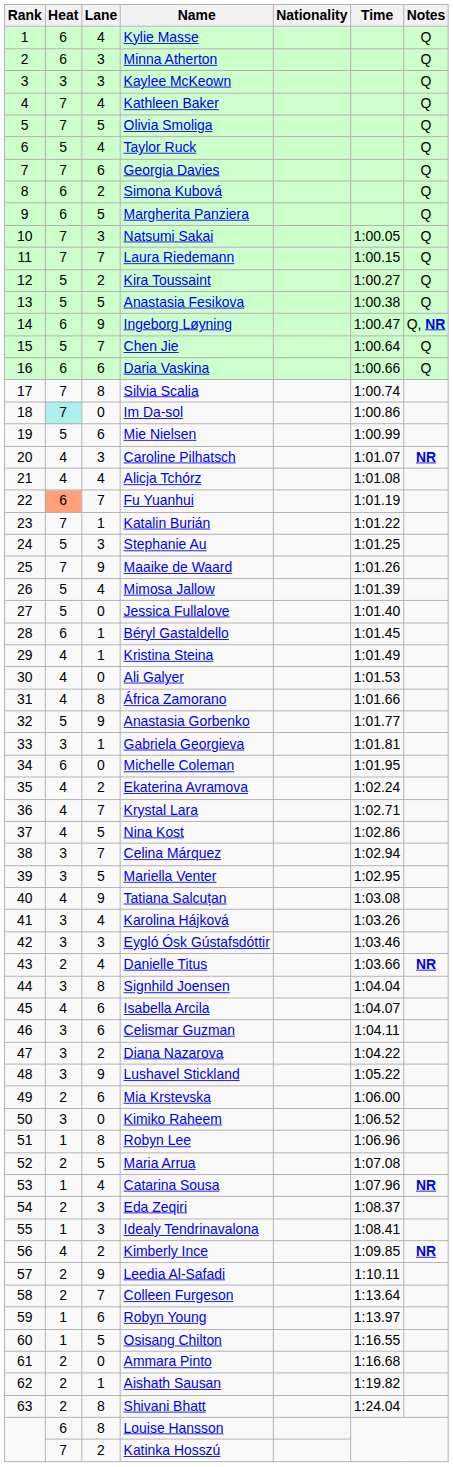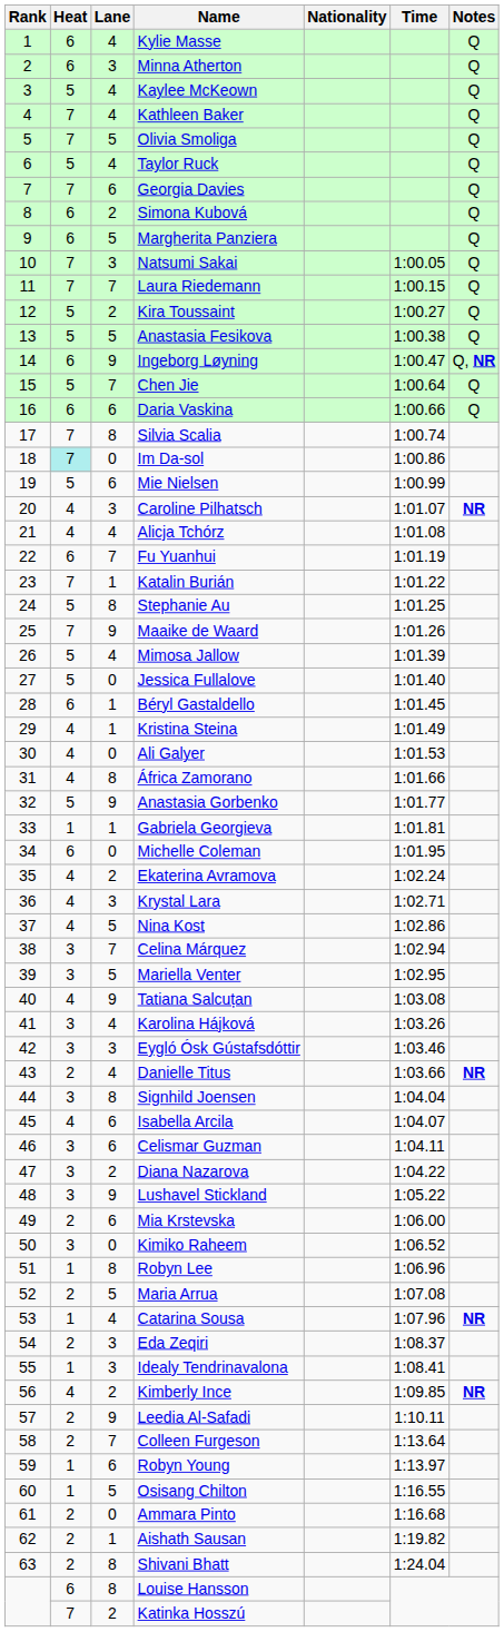Kaylee McKeown | Heat: 3 -> 5
Kaylee McKeown | Lane: 3 -> 4
Fu Yuanhui | Heat: lightsalmon background -> no background
Stephanie Au | Lane: 3 -> 8
Gabriela Georgieva | Heat: 3 -> 1
Krystal Lara | Lane: 7 -> 3
